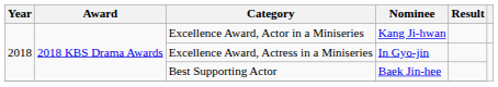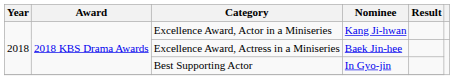Excellence Award, Actress in a Miniseries | Nominee: In Gyo-jin -> Baek Jin-hee
Best Supporting Actor | Nominee: Baek Jin-hee -> In Gyo-jin
